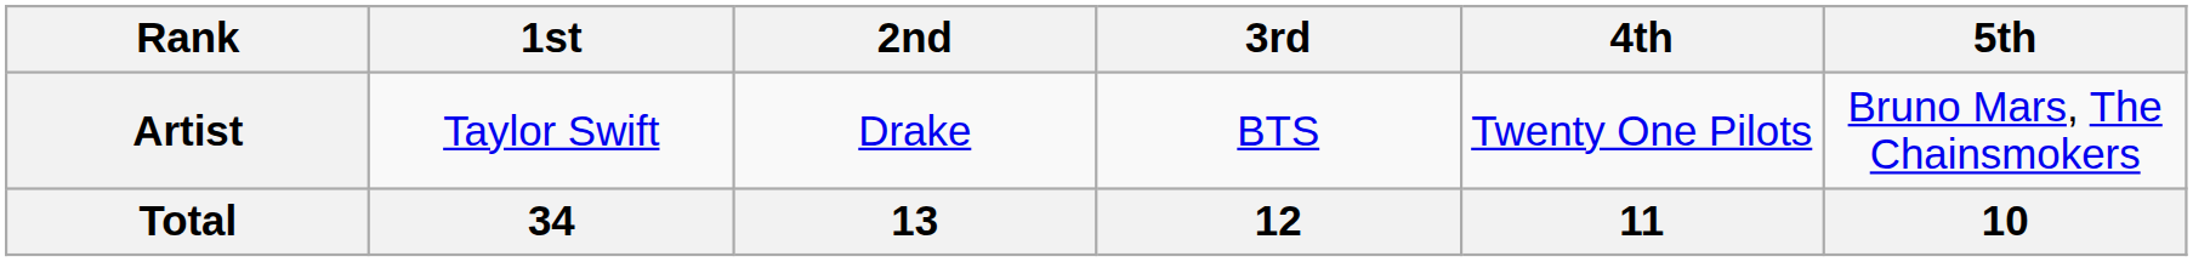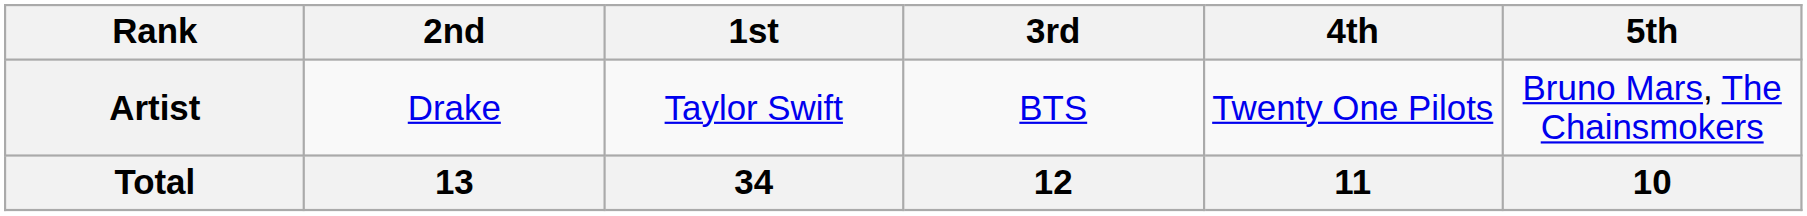columns swapped: 1st <-> 2nd
